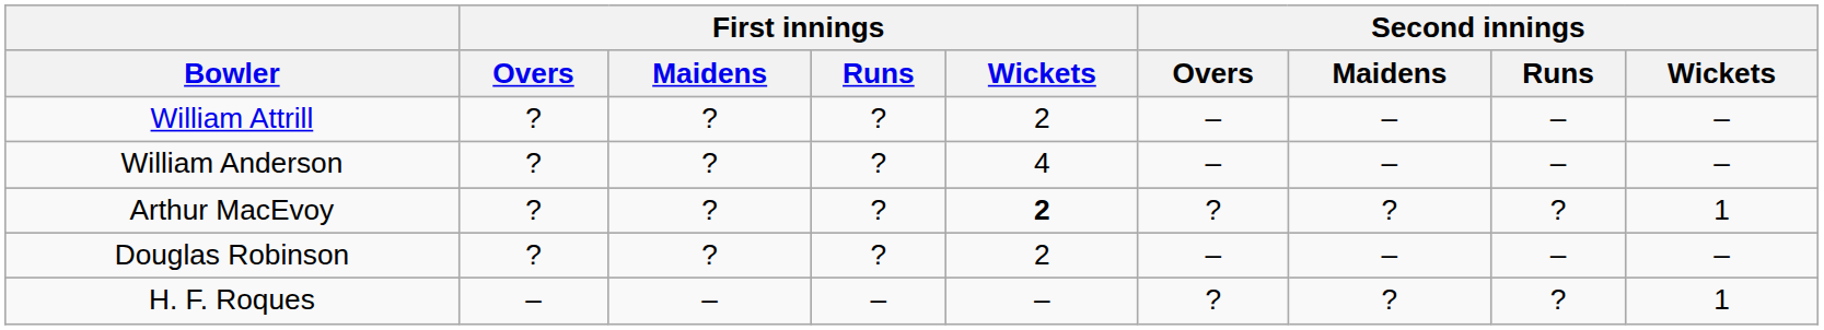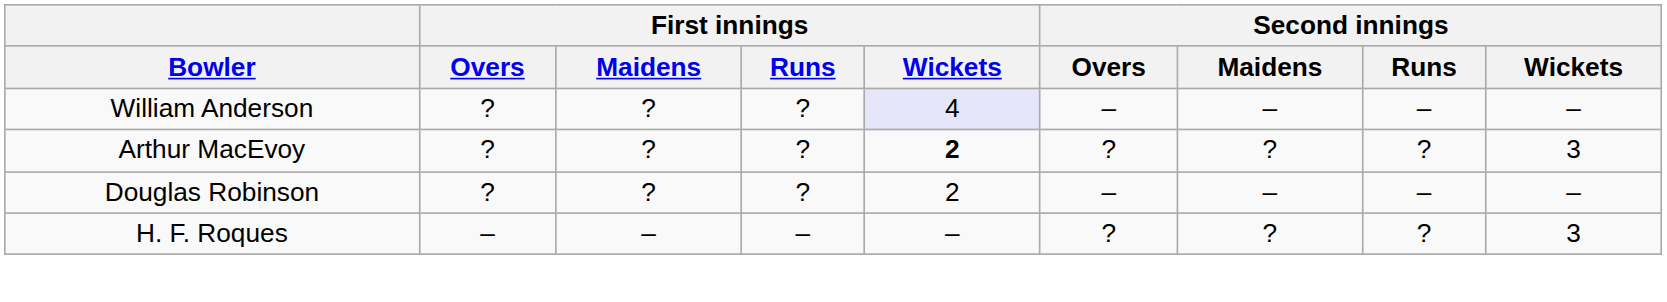- row: William Attrill | ? | ? | ? | 2 | – | – | – | –
William Anderson | First innings / Wickets: no background -> lavender background
Arthur MacEvoy | Second innings / Wickets: 1 -> 3
H. F. Roques | Second innings / Wickets: 1 -> 3
